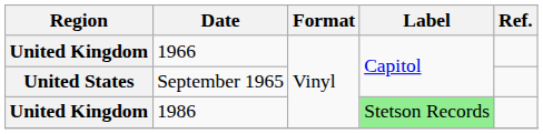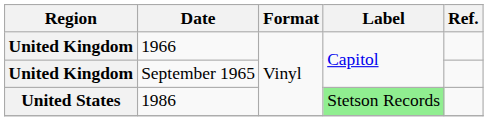September 1965 | Region: United States -> United Kingdom
1986 | Region: United Kingdom -> United States
